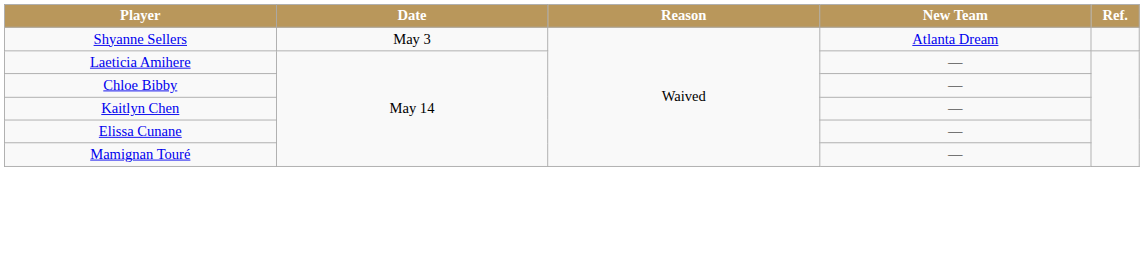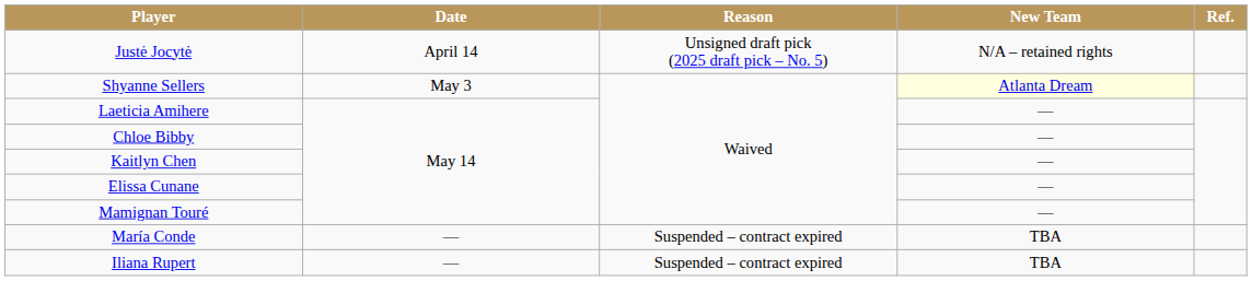+ row: Justė Jocytė | April 14 | Unsigned draft pick (2025 draft pick – No. 5) | N/A – retained rights
Shyanne Sellers | New Team: no background -> lightyellow background
+ row: María Conde | — | Suspended – contract expired | TBA
+ row: Iliana Rupert | — | Suspended – contract expired | TBA
